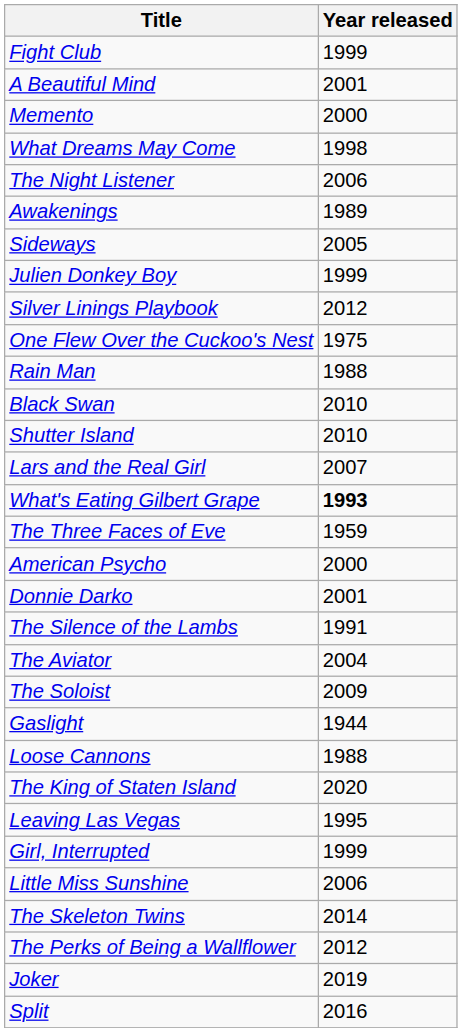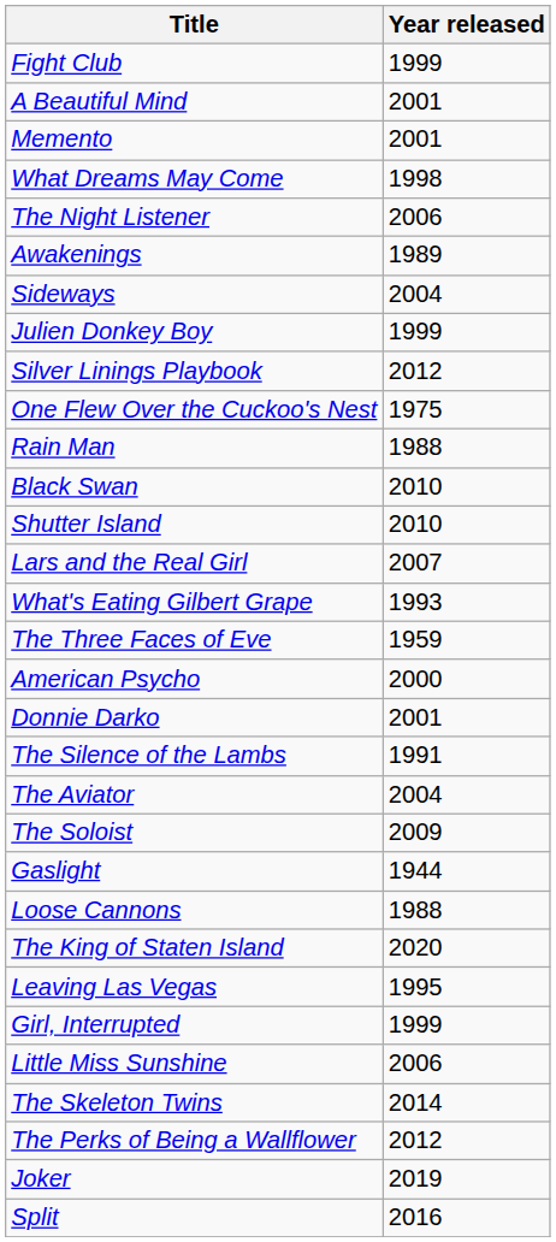Memento | Year released: 2000 -> 2001
Sideways | Year released: 2005 -> 2004
What's Eating Gilbert Grape | Year released: bold -> normal
